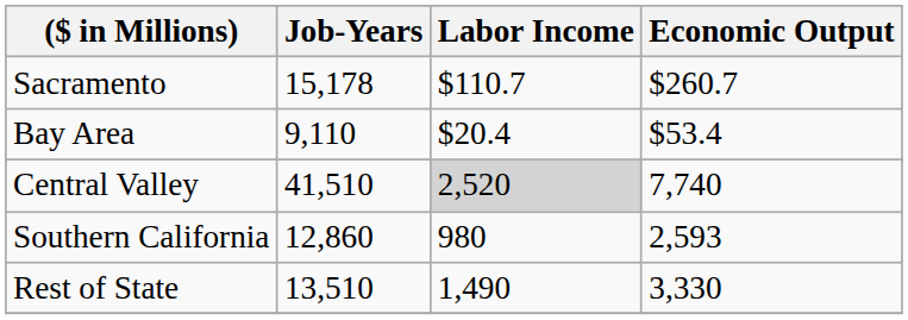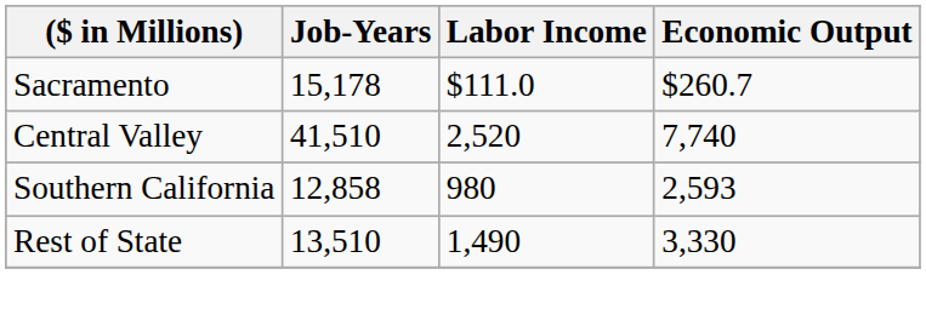Sacramento | Labor Income: $110.7 -> $111.0
- row: Bay Area | 9,110 | $20.4 | $53.4
Central Valley | Labor Income: lightgrey background -> no background
Southern California | Job-Years: 12,860 -> 12,858
